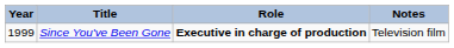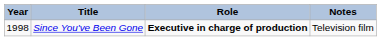Since You've Been Gone | Year: 1999 -> 1998
